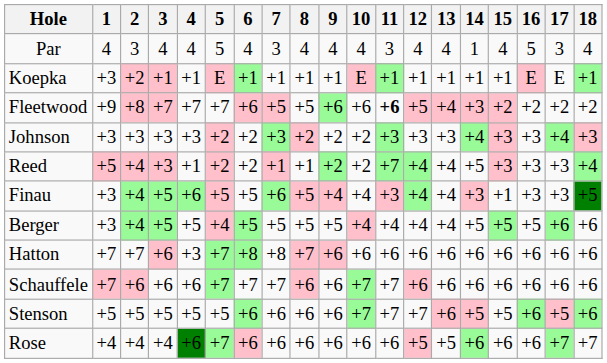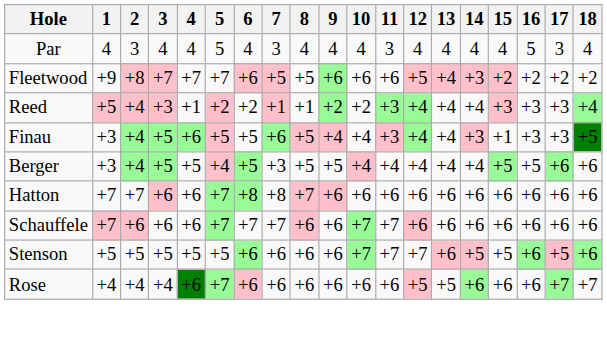Par | 14: 1 -> 4
- row: Koepka | +3 | +2 | +1 | +1 | E | +1 | +1 | +1 | +1 | E | +1 | +1 | +1 | +1 | +1 | E | E | +1
Fleetwood | 11: bold -> normal
- row: Johnson | +3 | +3 | +3 | +3 | +2 | +2 | +3 | +2 | +2 | +2 | +3 | +3 | +3 | +4 | +3 | +3 | +4 | +3
Reed | 11: +7 -> +3
Reed | 14: +5 -> +4
Berger | 7: +5 -> +3
Berger | 14: +5 -> +4
Hatton | 4: +3 -> +6
